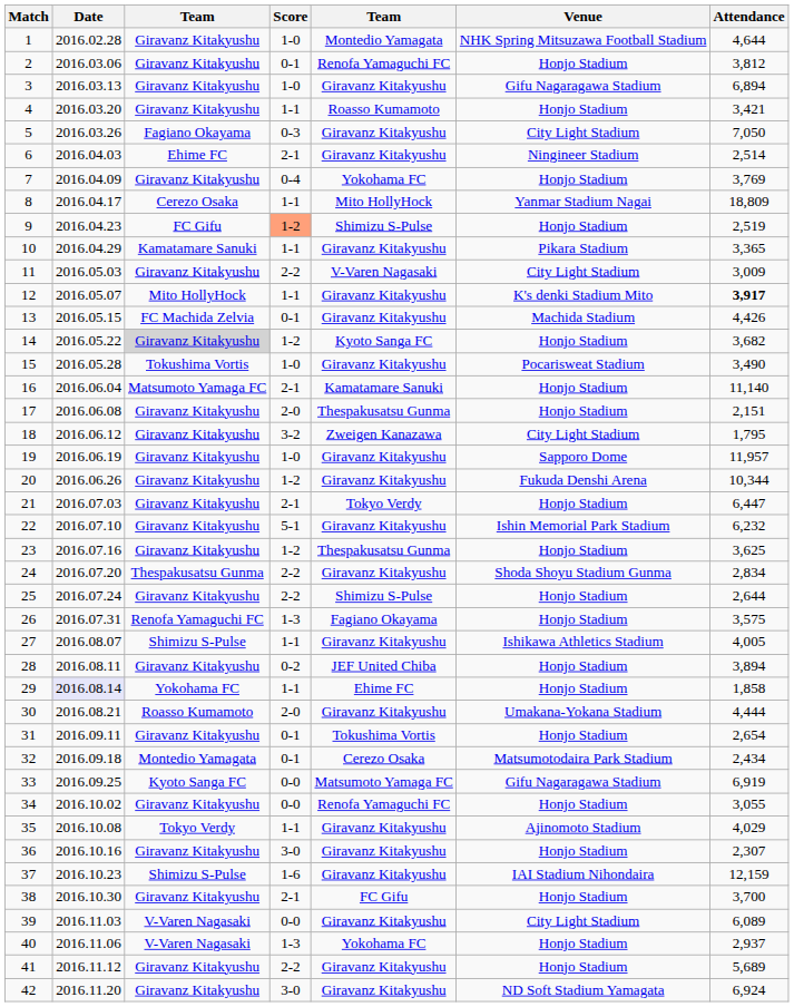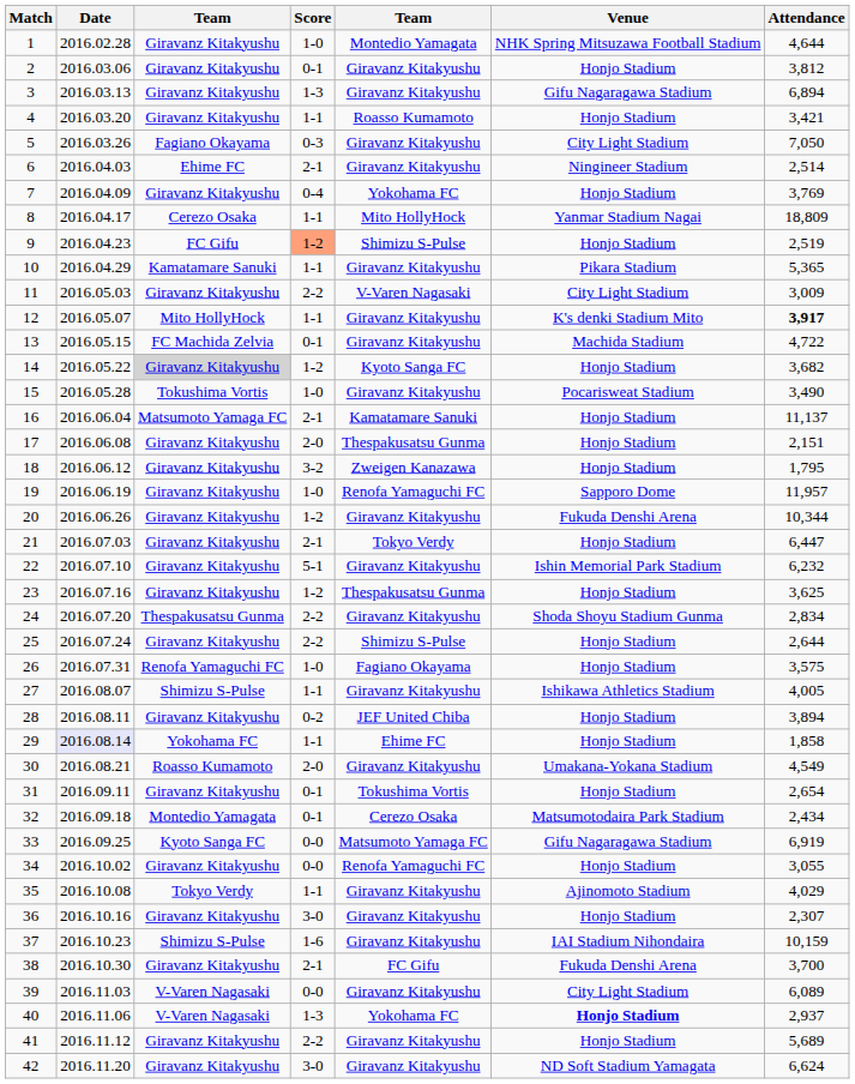2 | column 5: Renofa Yamaguchi FC -> Giravanz Kitakyushu
3 | Score: 1-0 -> 1-3
10 | Attendance: 3,365 -> 5,365
13 | Attendance: 4,426 -> 4,722
16 | Attendance: 11,140 -> 11,137
18 | Venue: City Light Stadium -> Honjo Stadium
19 | column 5: Giravanz Kitakyushu -> Renofa Yamaguchi FC
26 | Score: 1-3 -> 1-0
30 | Attendance: 4,444 -> 4,549
37 | Attendance: 12,159 -> 10,159
38 | Venue: Honjo Stadium -> Fukuda Denshi Arena
40 | Venue: normal -> bold
42 | Attendance: 6,924 -> 6,624
